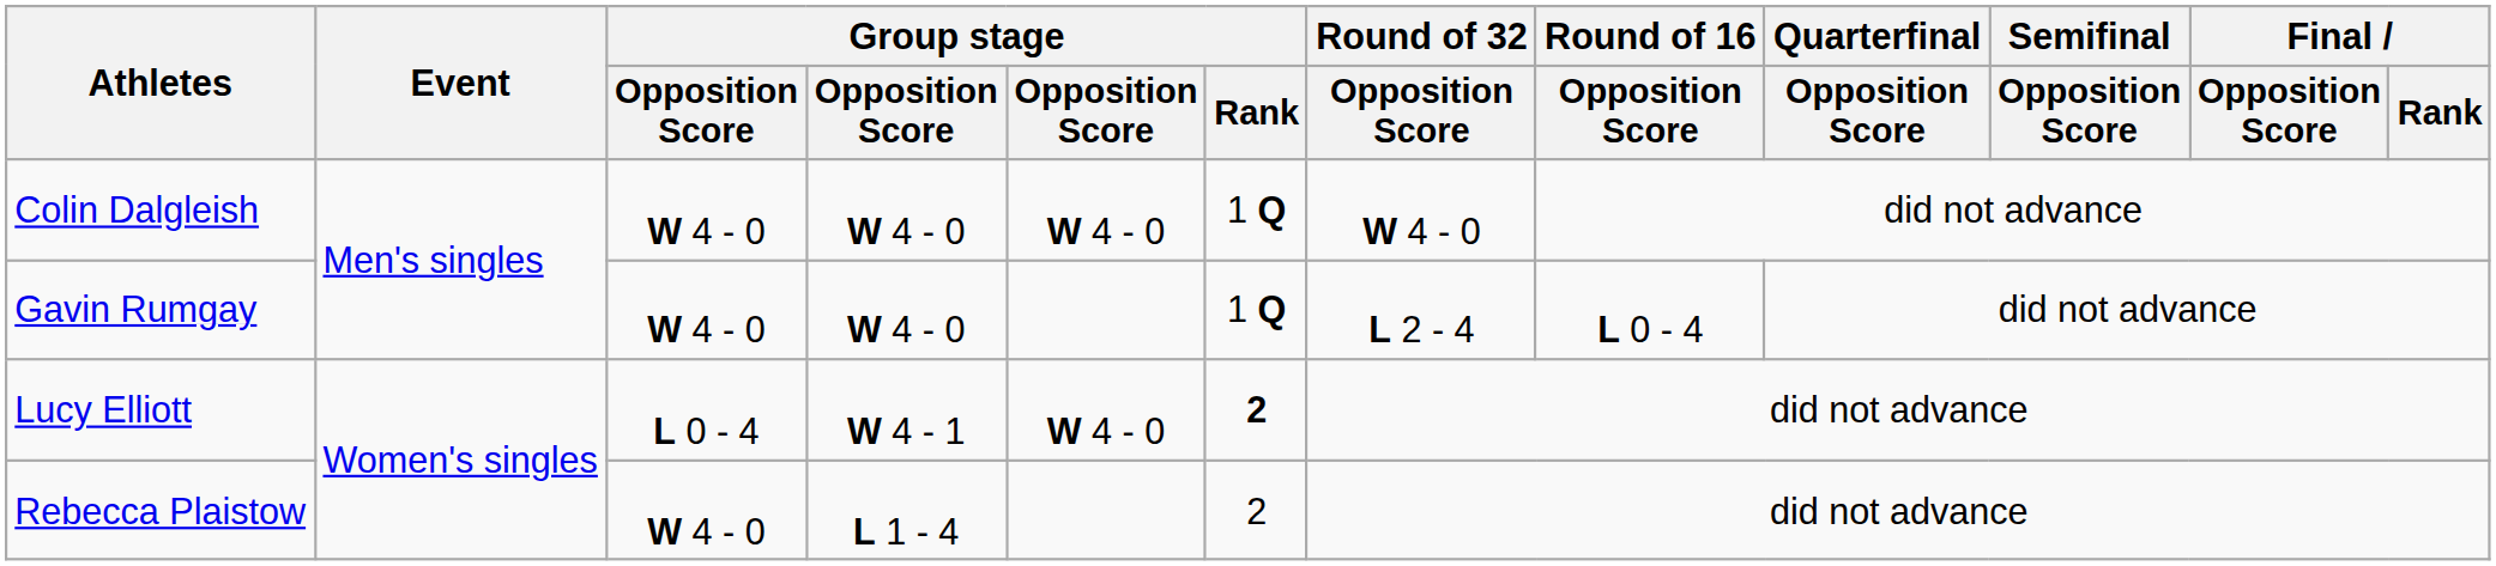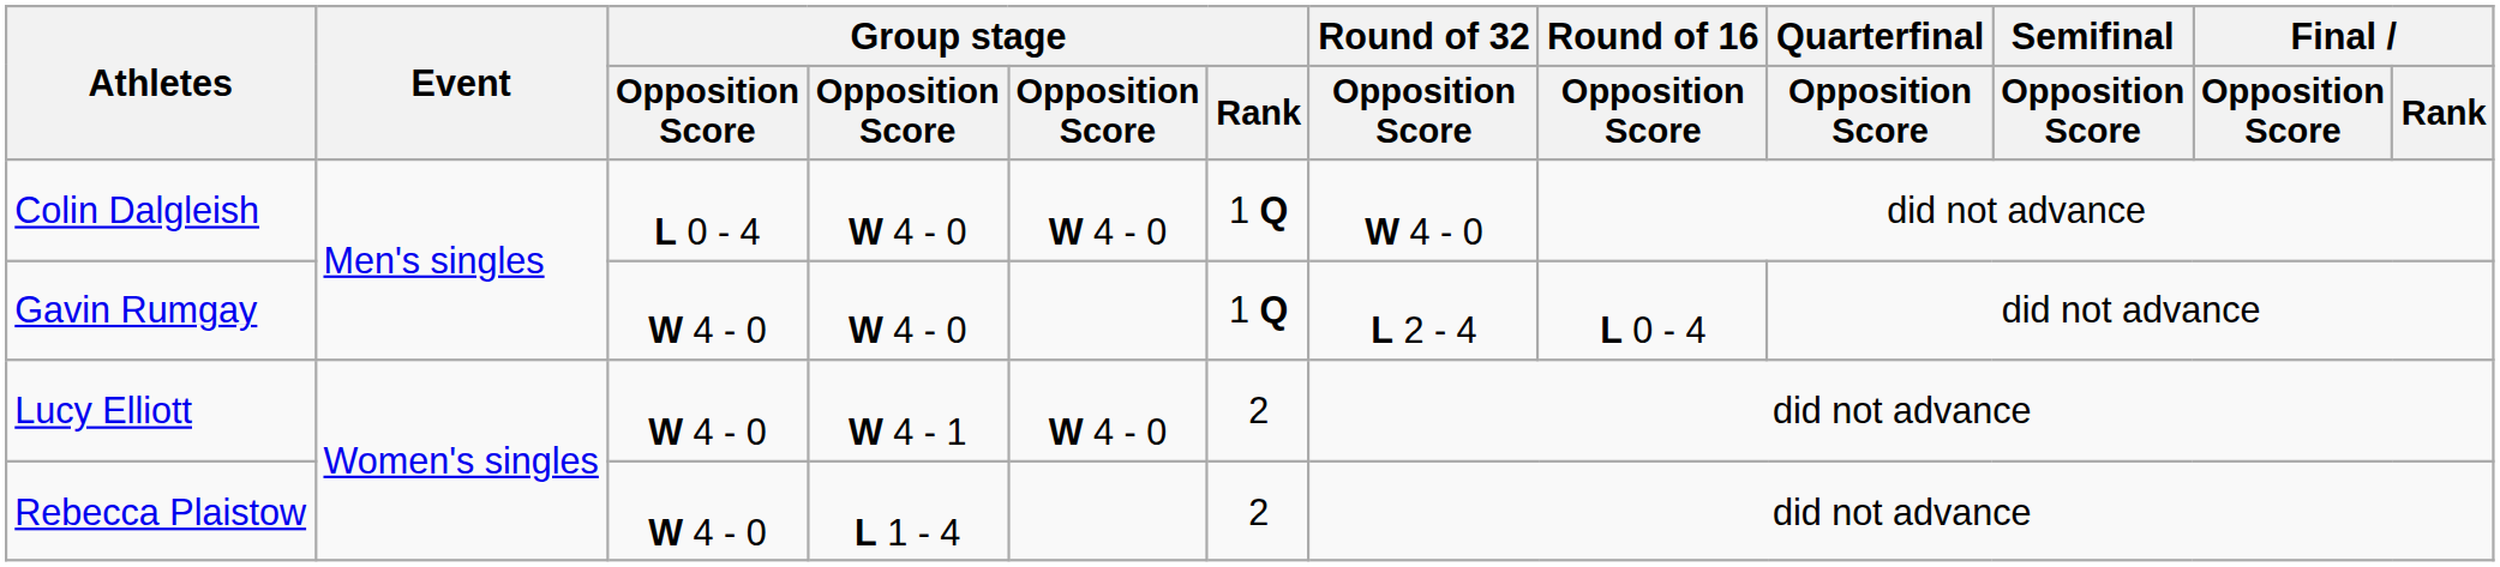Colin Dalgleish | column 3: W 4 - 0 -> L 0 - 4
Lucy Elliott | column 3: L 0 - 4 -> W 4 - 0
Lucy Elliott | Group stage / Rank: bold -> normal
